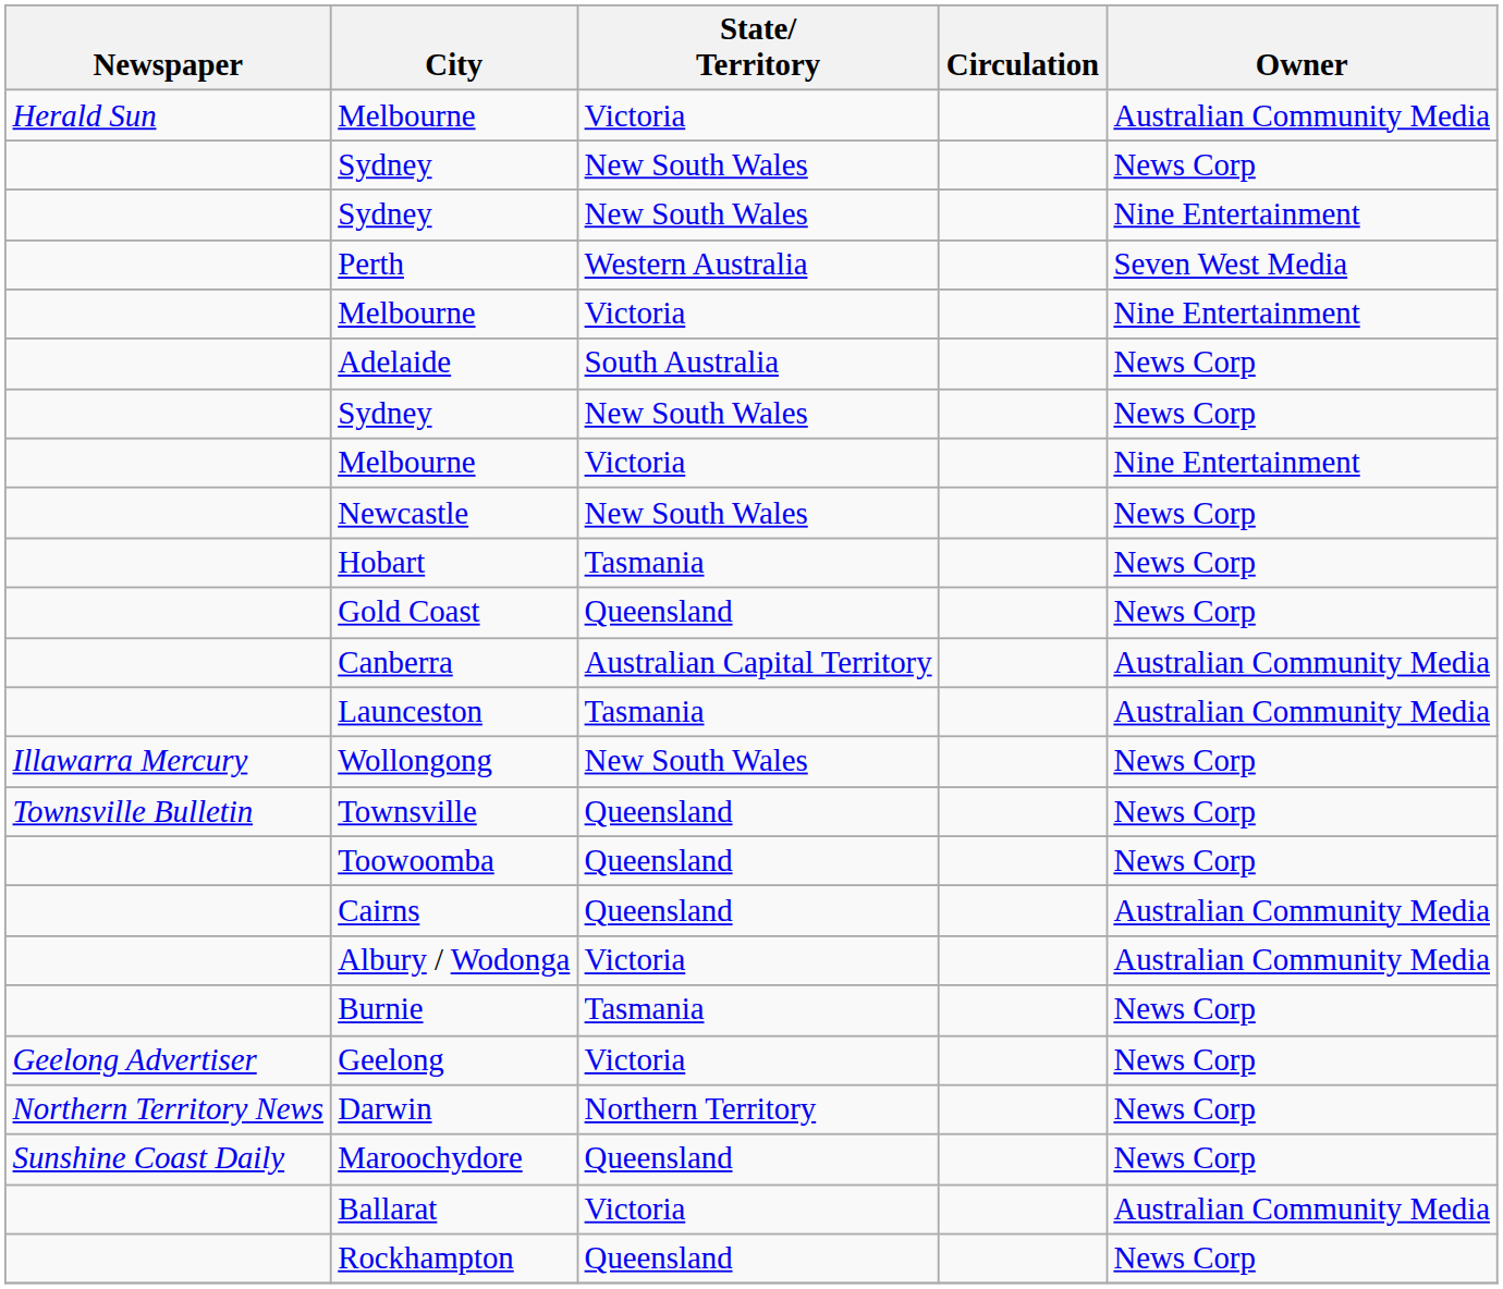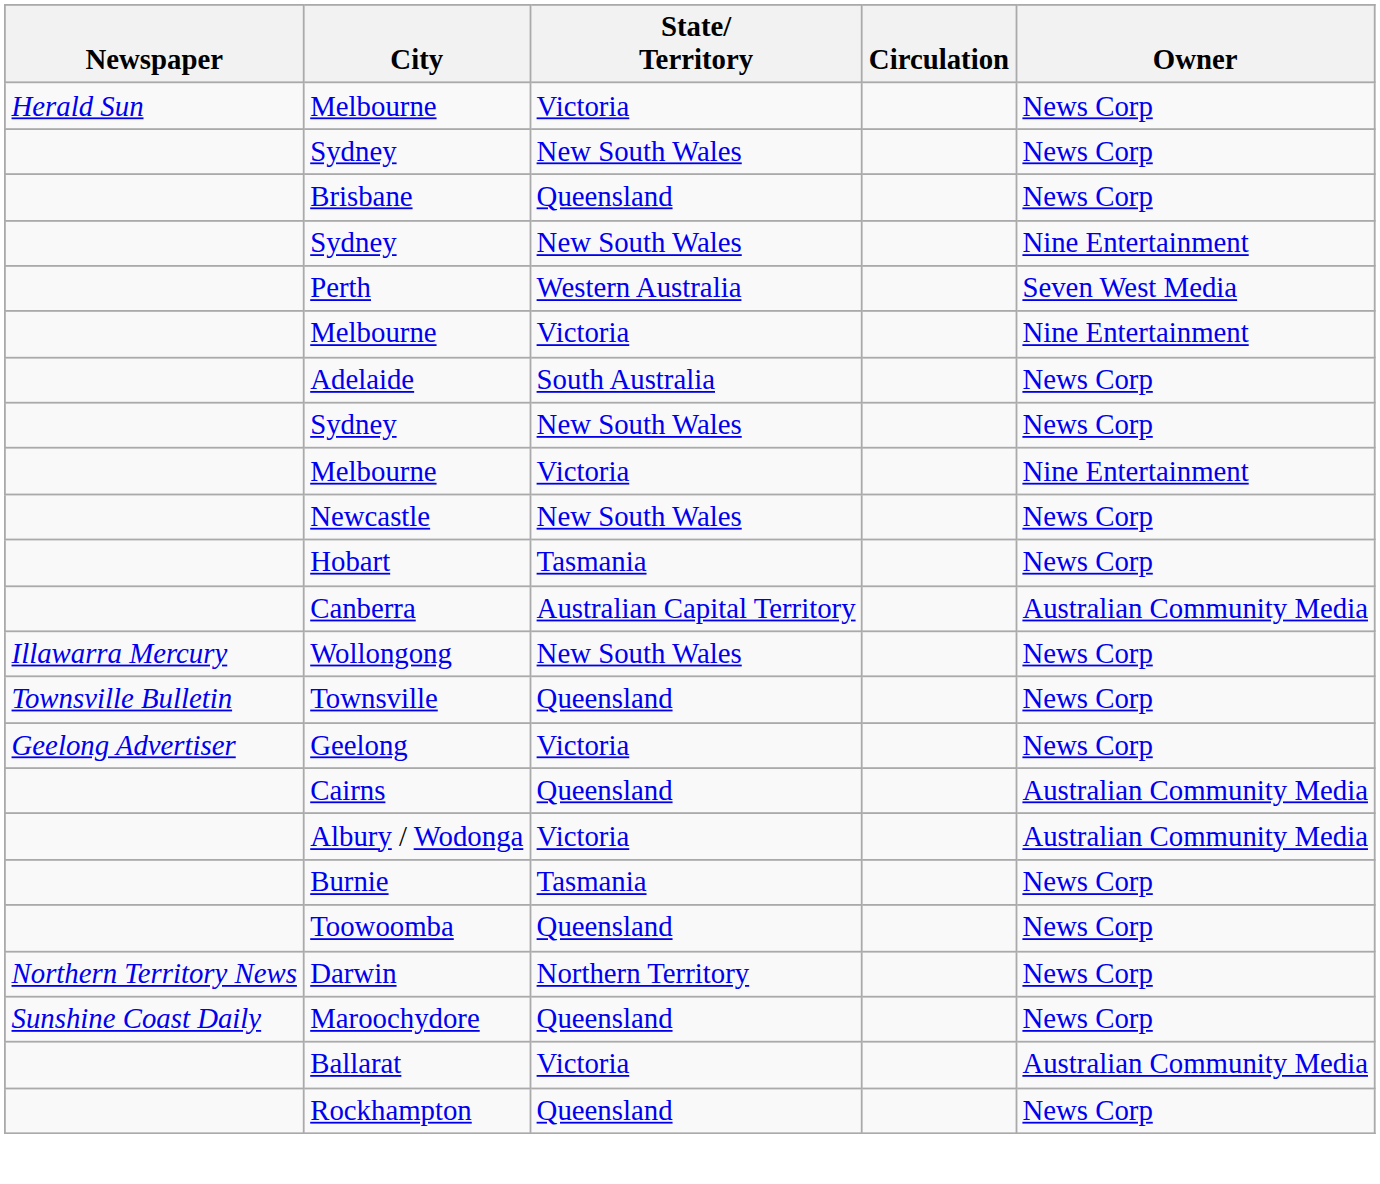Herald Sun / Melbourne | Owner: Australian Community Media -> News Corp
+ row: Brisbane | Queensland | News Corp
- row: Gold Coast | Queensland | News Corp
- row: Launceston | Tasmania | Australian Community Media
rows swapped: Geelong <-> Toowoomba
